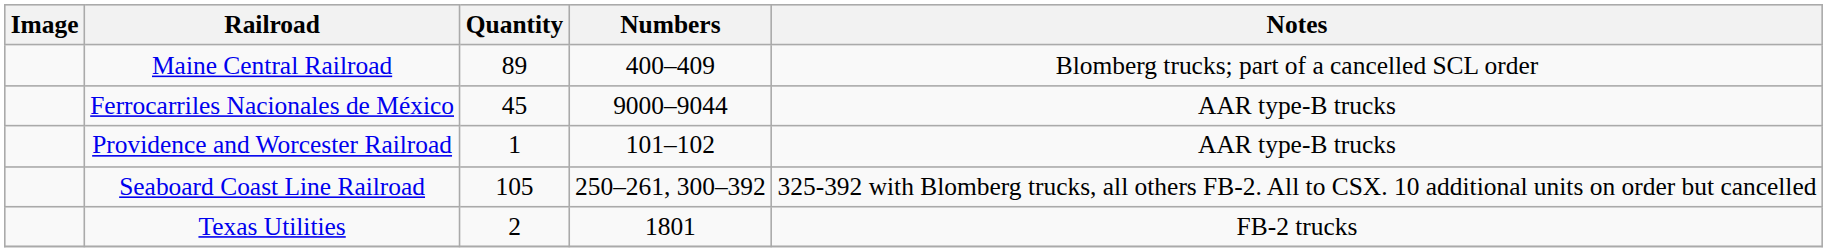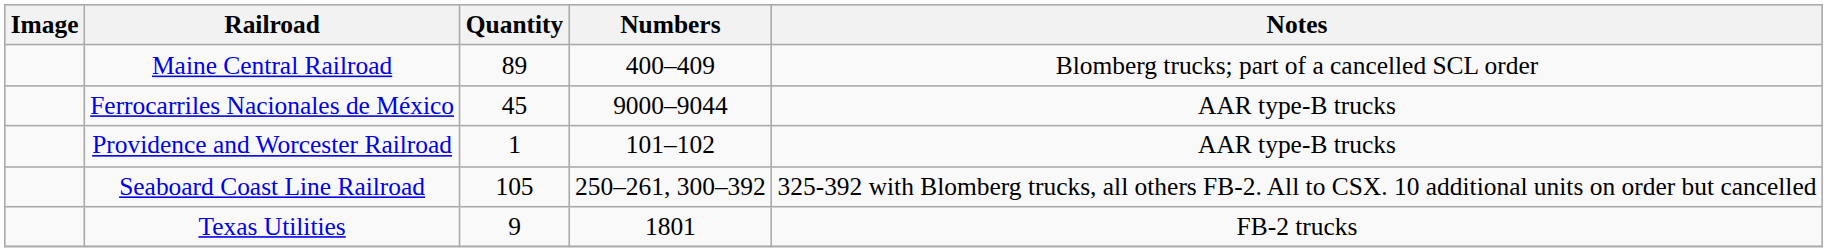Texas Utilities | Quantity: 2 -> 9
